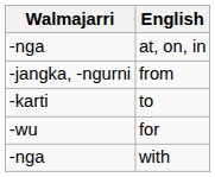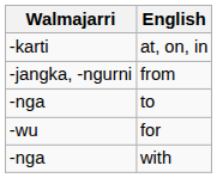at, on, in | Walmajarri: -nga -> -karti
to | Walmajarri: -karti -> -nga
